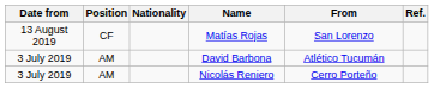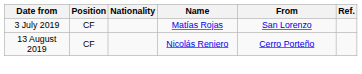Matías Rojas | Date from: 13 August 2019 -> 3 July 2019
- row: 3 July 2019 | AM | David Barbona | Atlético Tucumán
Nicolás Reniero | Date from: 3 July 2019 -> 13 August 2019
Nicolás Reniero | Position: AM -> CF
